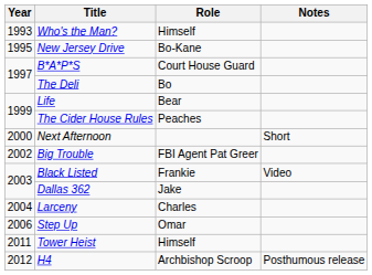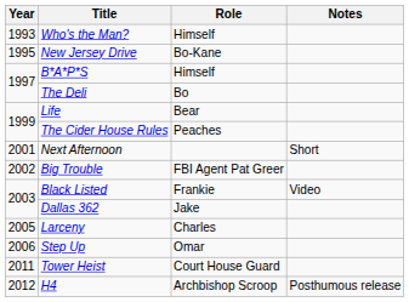B*A*P*S | Role: Court House Guard -> Himself
Next Afternoon | Year: 2000 -> 2001
Larceny | Year: 2004 -> 2005
Tower Heist | Role: Himself -> Court House Guard
